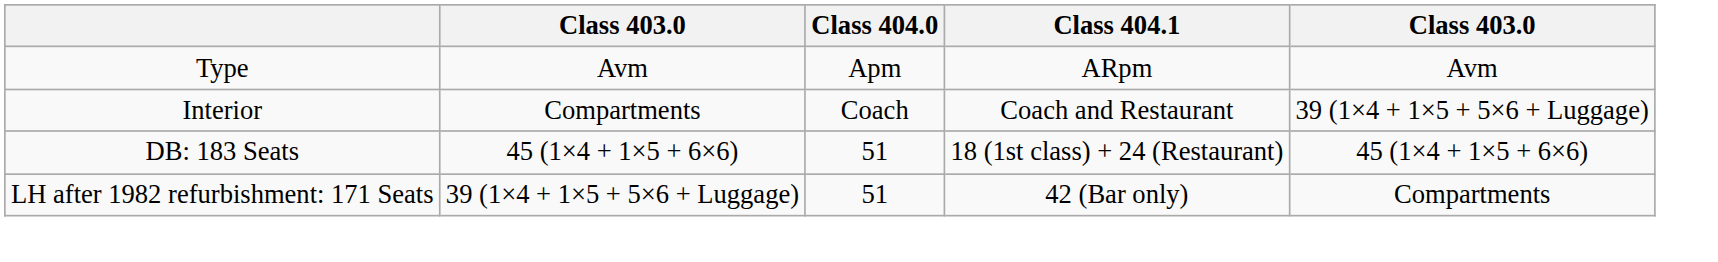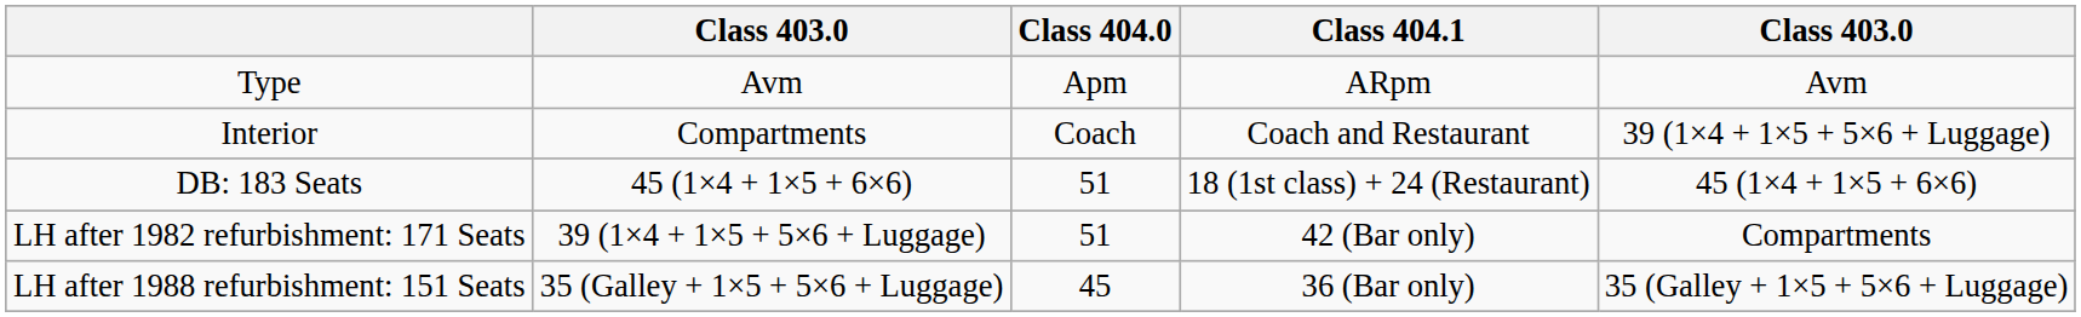+ row: LH after 1988 refurbishment: 151 Seats | 35 (Galley + 1×5 + 5×6 + Luggage) | 45 | 36 (Bar only) | 35 (Galley + 1×5 + 5×6 + Luggage)
